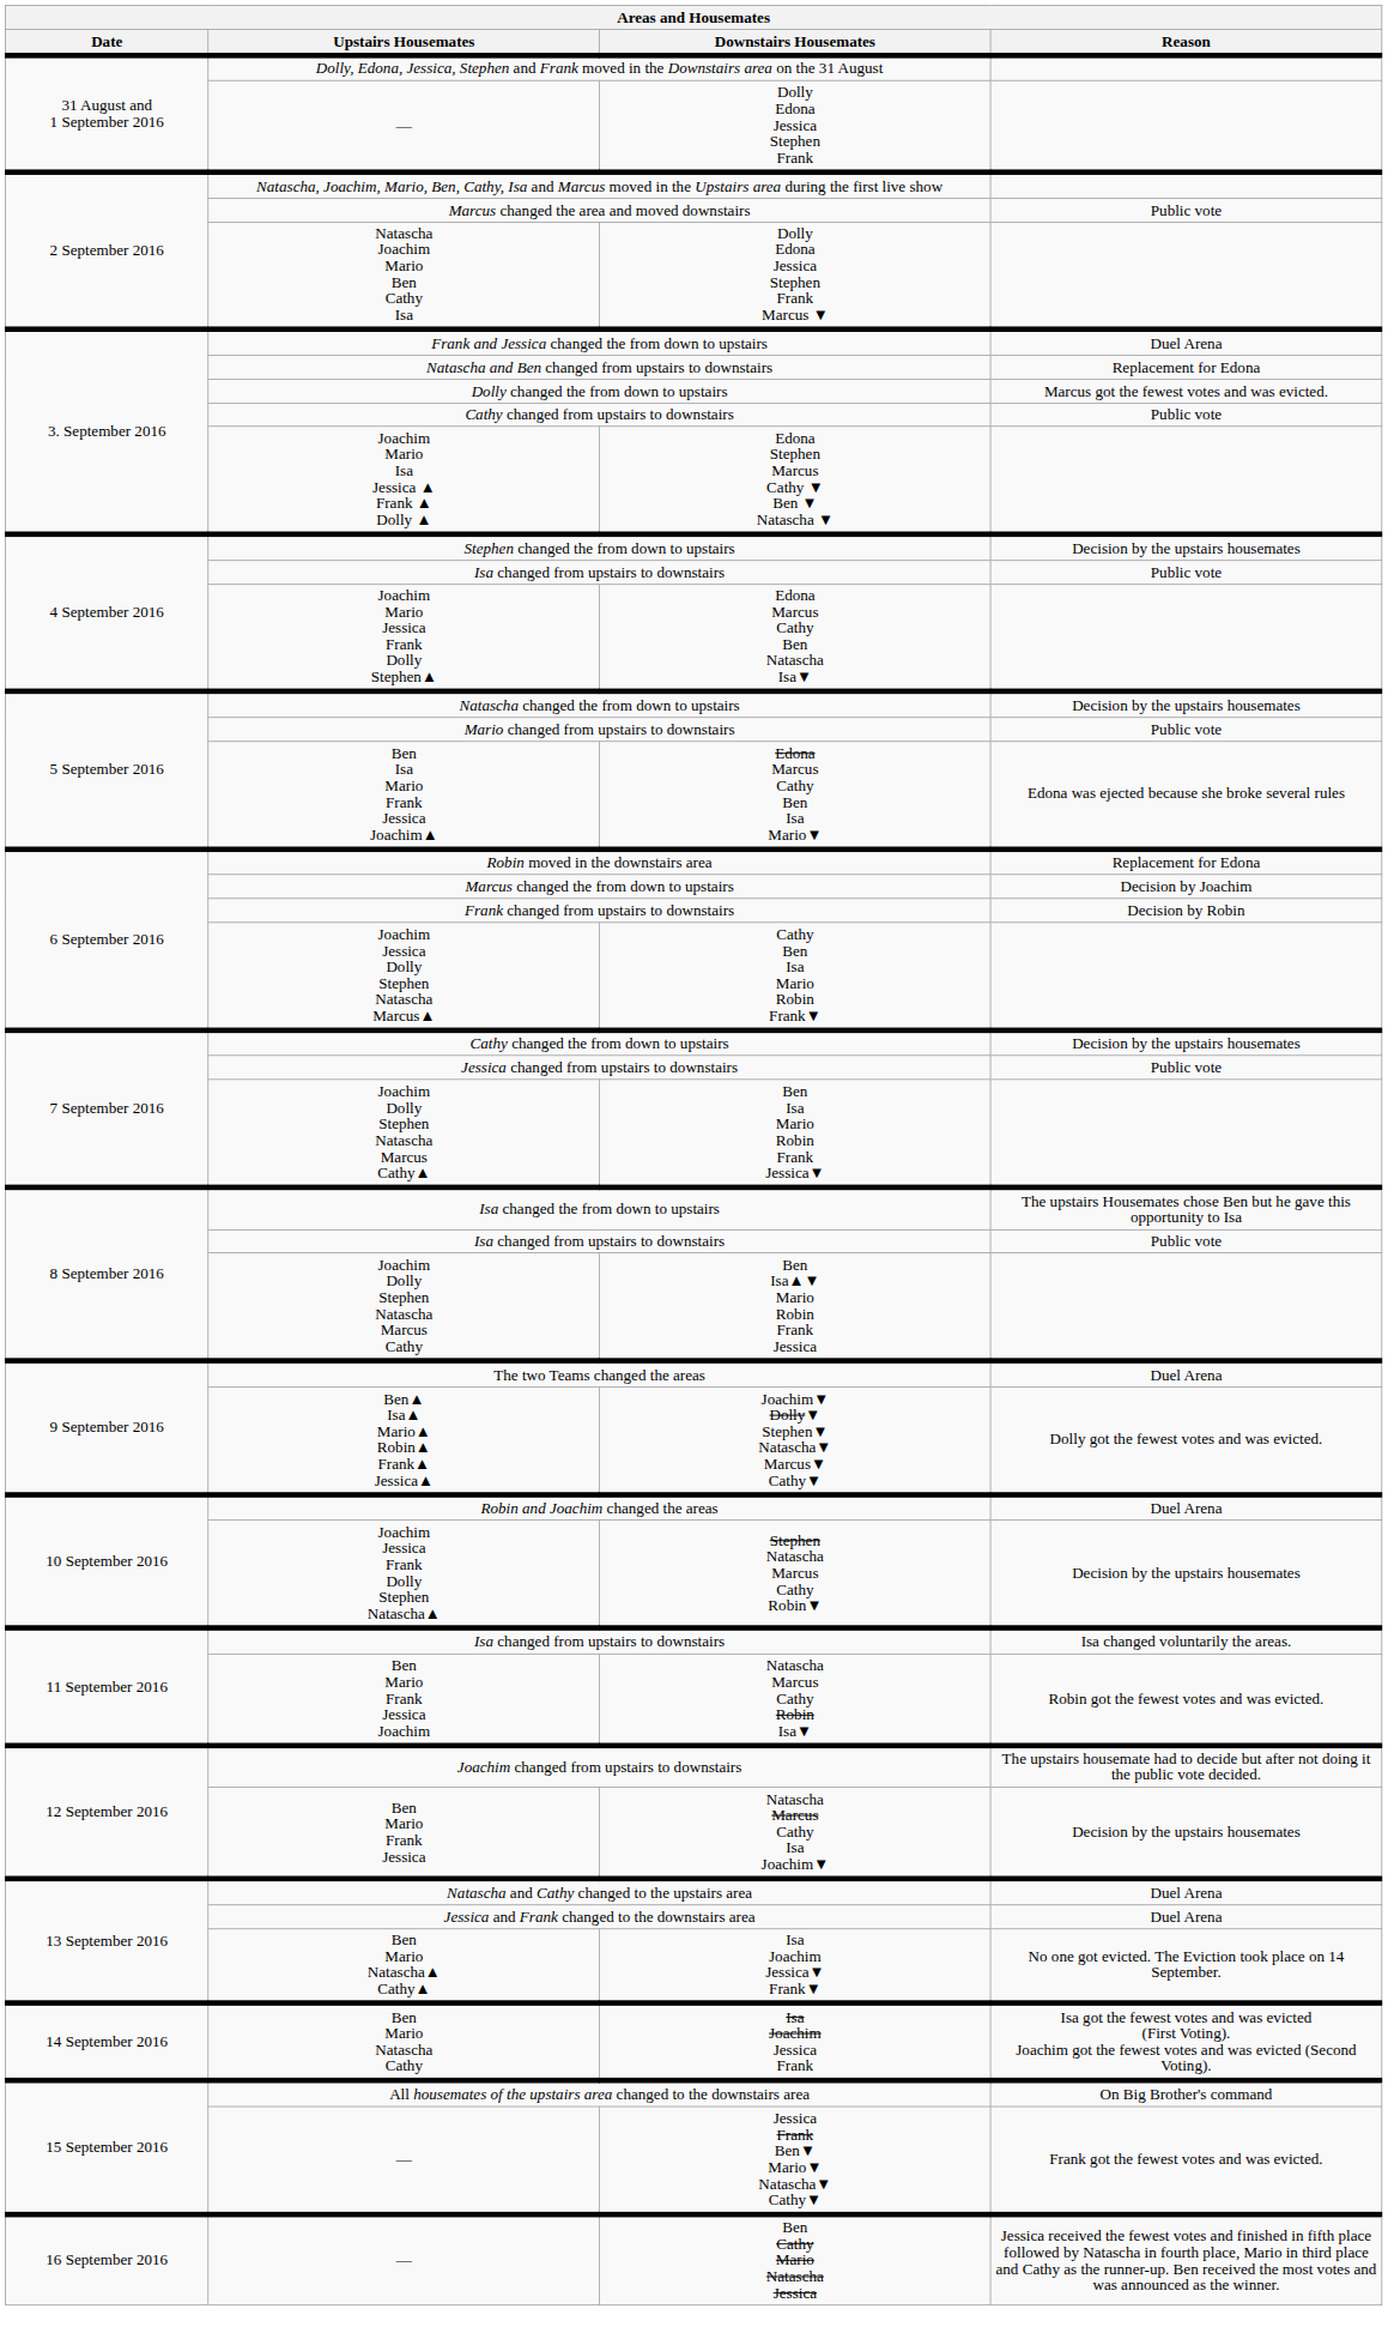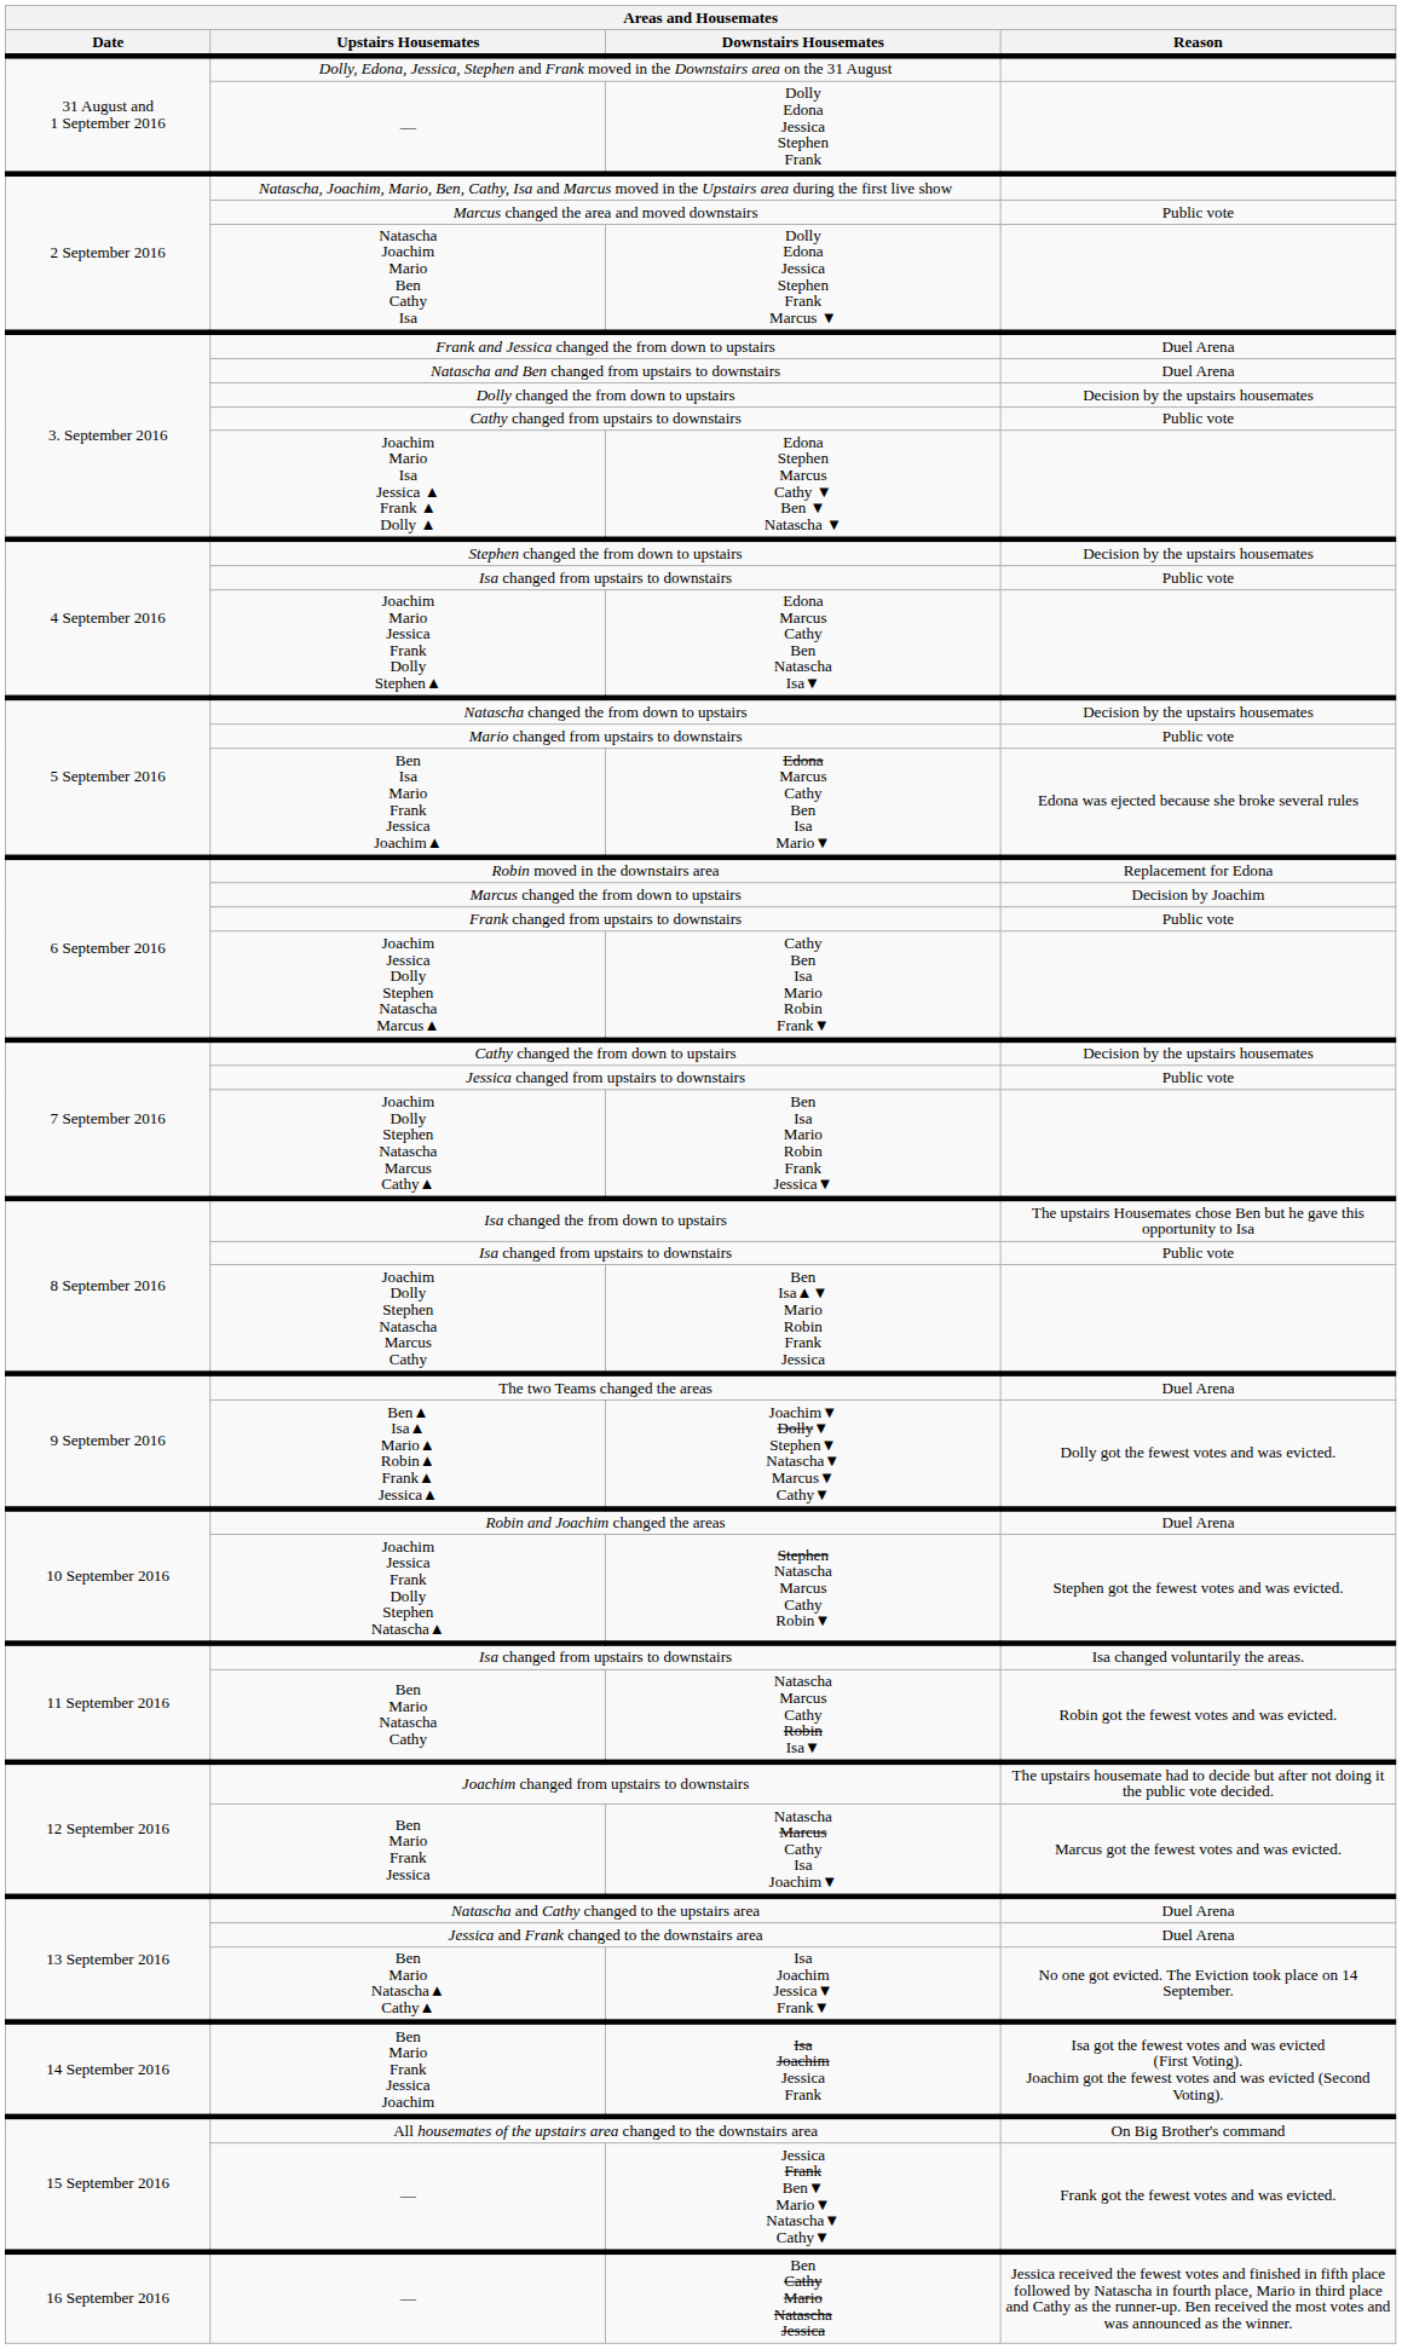Natascha and Ben changed from upstairs to downstairs | Reason: Replacement for Edona -> Duel Arena
Dolly changed the from down to upstairs | Reason: Marcus got the fewest votes and was evicted. -> Decision by the upstairs housemates
Frank changed from upstairs to downstairs | Reason: Decision by Robin -> Public vote
Stephen Natascha Marcus Cathy Robin▼ | Reason: Decision by the upstairs housemates -> Stephen got the fewest votes and was evicted.
Natascha Marcus Cathy Robin Isa▼ | Upstairs Housemates: Ben Mario Frank Jessica Joachim -> Ben Mario Natascha Cathy
Natascha Marcus Cathy Isa Joachim▼ | Reason: Decision by the upstairs housemates -> Marcus got the fewest votes and was evicted.
Isa Joachim Jessica Frank | Upstairs Housemates: Ben Mario Natascha Cathy -> Ben Mario Frank Jessica Joachim
